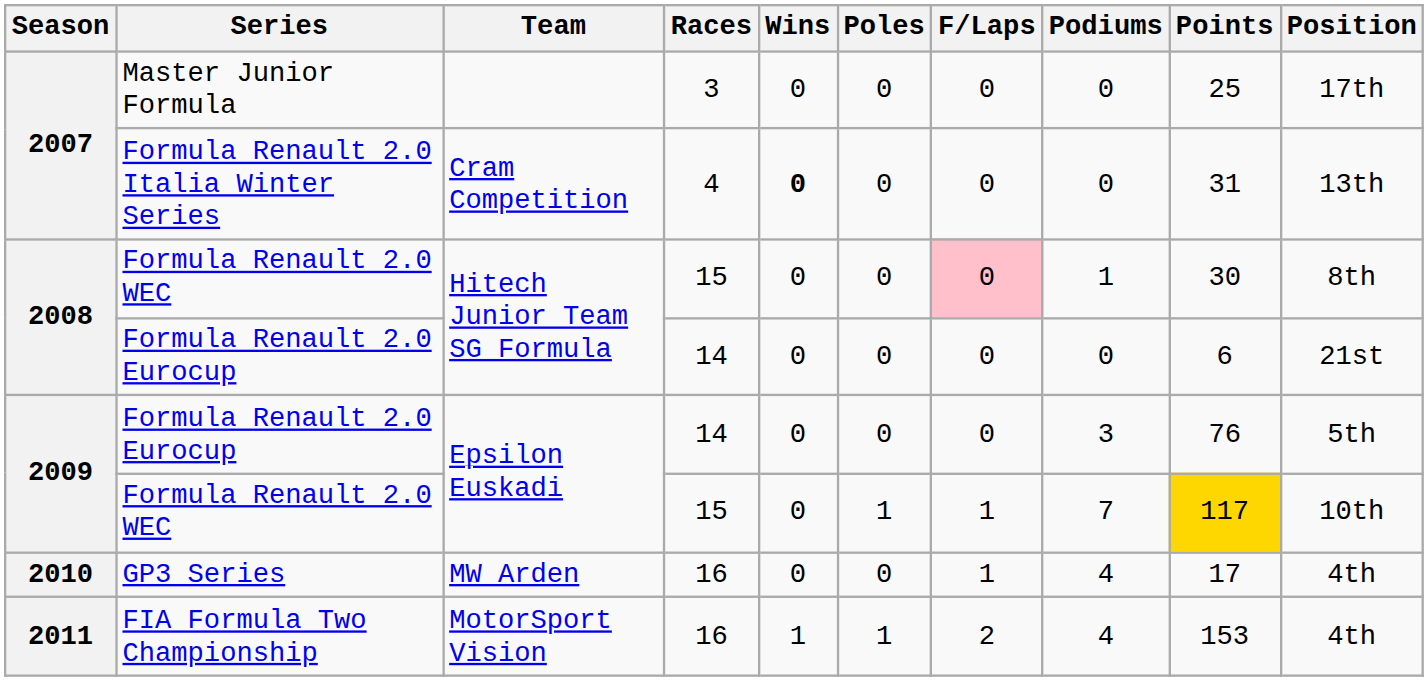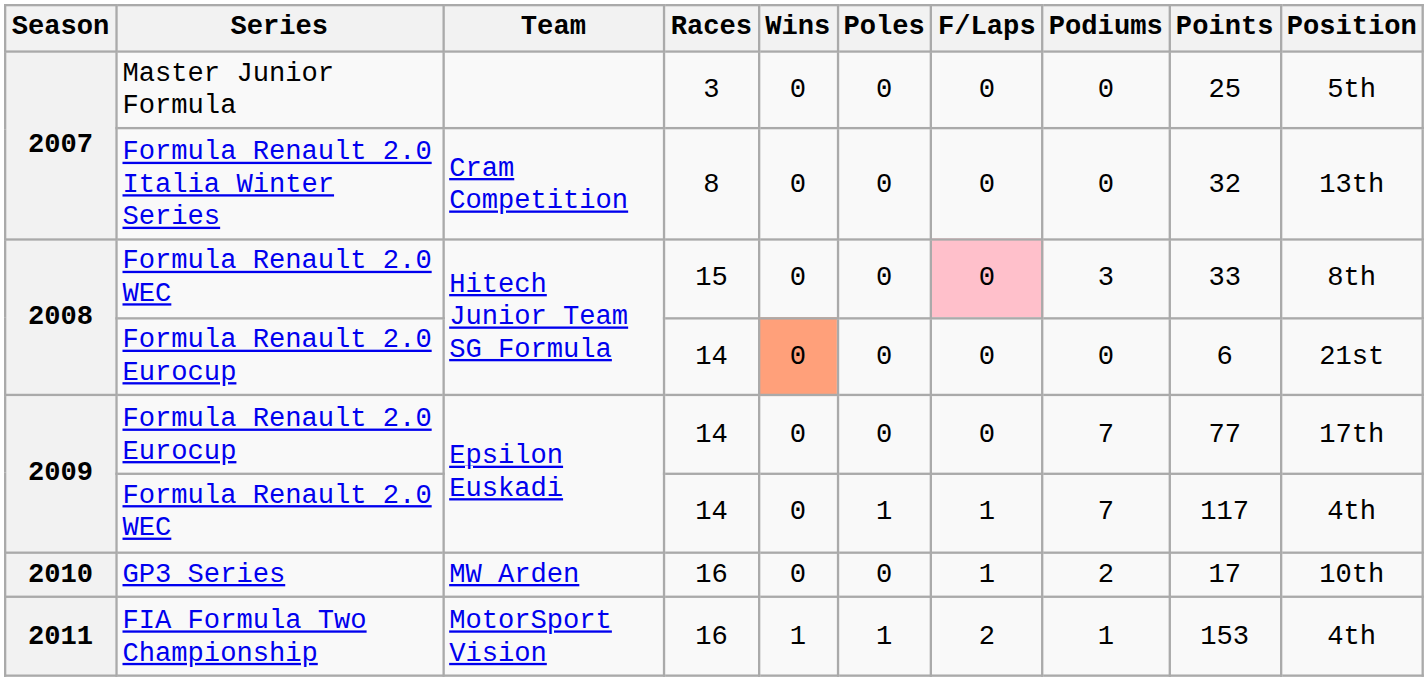Master Junior Formula | Position: 17th -> 5th
Formula Renault 2.0 Italia Winter Series | Races: 4 -> 8
Formula Renault 2.0 Italia Winter Series | Wins: bold -> normal
Formula Renault 2.0 Italia Winter Series | Points: 31 -> 32
Formula Renault 2.0 WEC / Hitech Junior Team SG Formula | Podiums: 1 -> 3
Formula Renault 2.0 WEC / Hitech Junior Team SG Formula | Points: 30 -> 33
Formula Renault 2.0 Eurocup / Hitech Junior Team SG Formula | Wins: no background -> lightsalmon background
Formula Renault 2.0 Eurocup / Epsilon Euskadi | Podiums: 3 -> 7
Formula Renault 2.0 Eurocup / Epsilon Euskadi | Points: 76 -> 77
Formula Renault 2.0 Eurocup / Epsilon Euskadi | Position: 5th -> 17th
Formula Renault 2.0 WEC / Epsilon Euskadi | Races: 15 -> 14
Formula Renault 2.0 WEC / Epsilon Euskadi | Points: gold background -> no background
Formula Renault 2.0 WEC / Epsilon Euskadi | Position: 10th -> 4th
GP3 Series | Podiums: 4 -> 2
GP3 Series | Position: 4th -> 10th
FIA Formula Two Championship | Podiums: 4 -> 1
